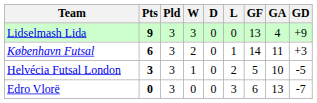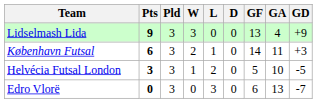columns swapped: D <-> L
